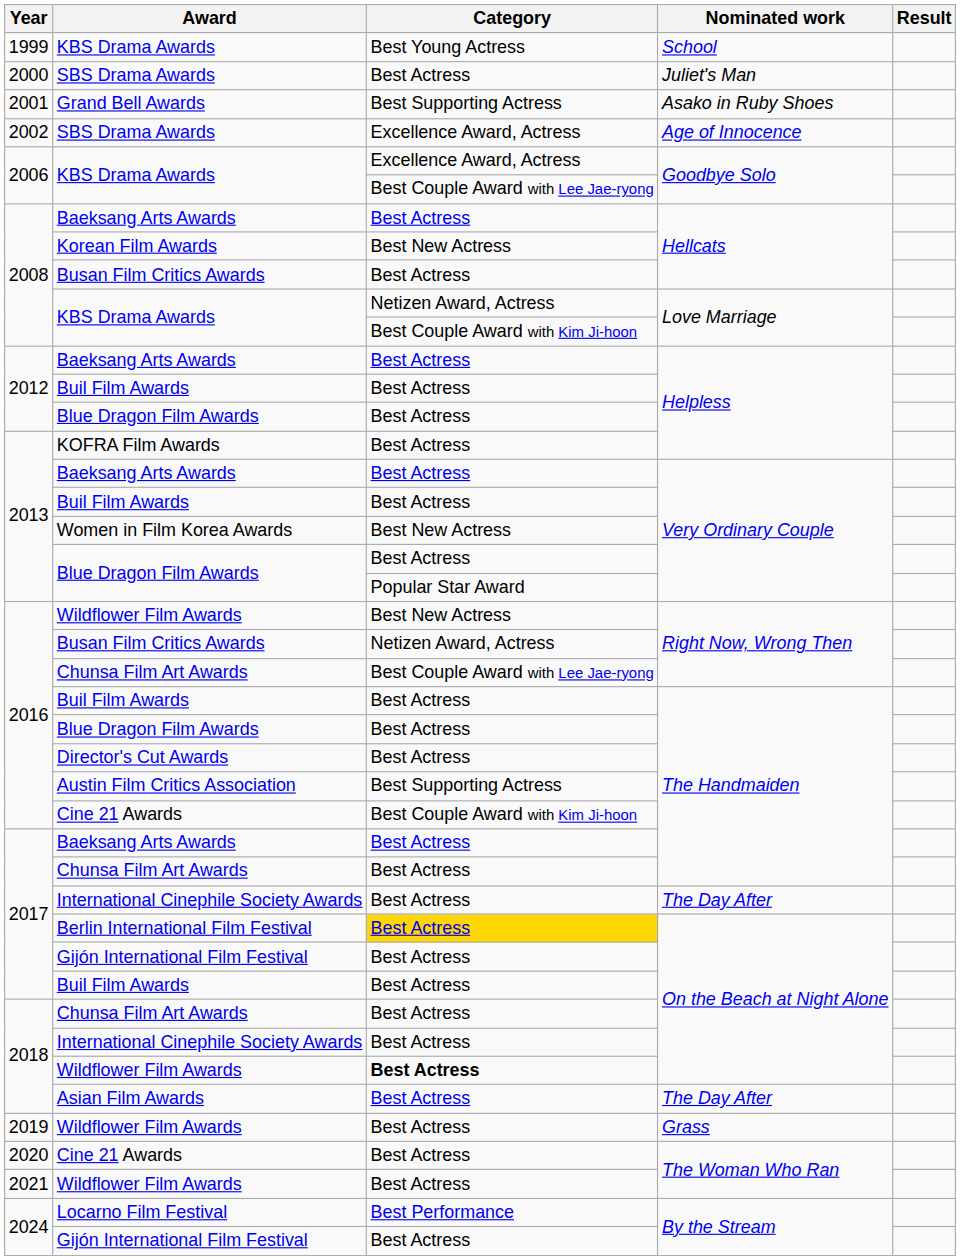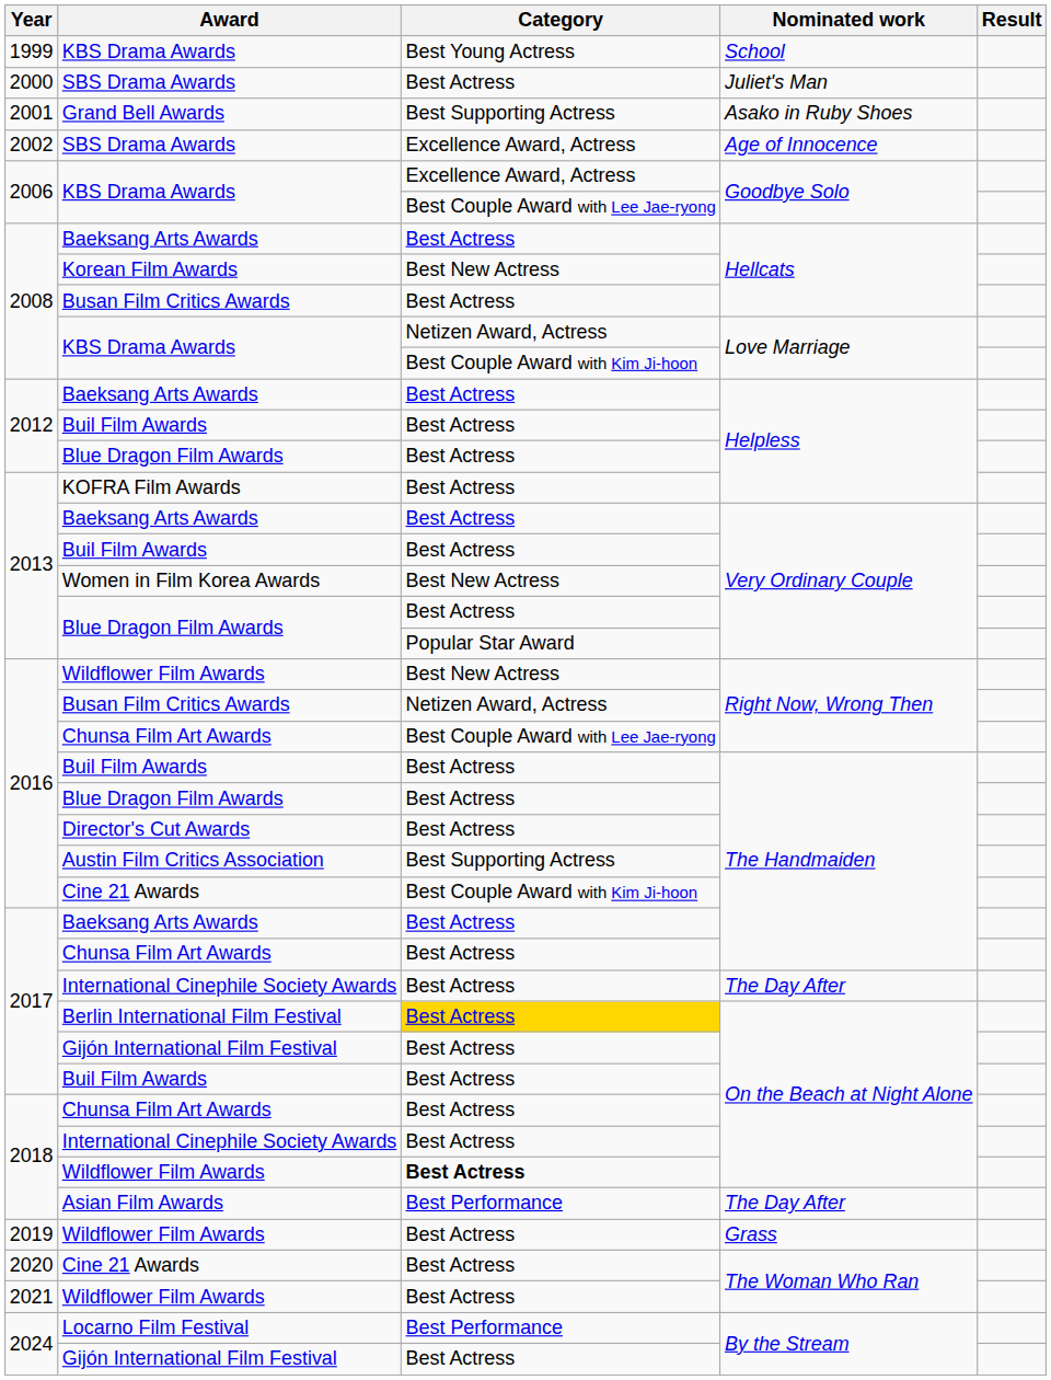Asian Film Awards | Category: Best Actress -> Best Performance
